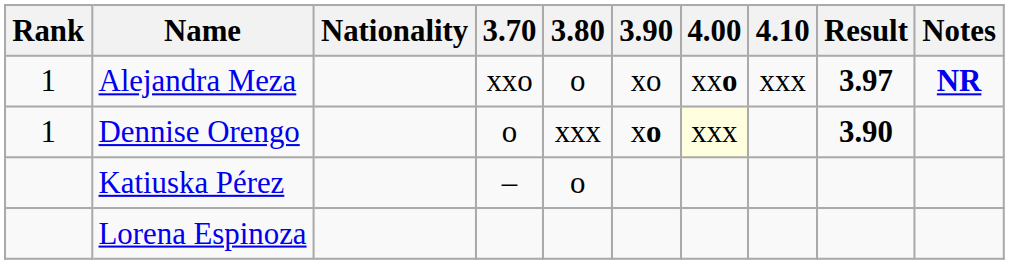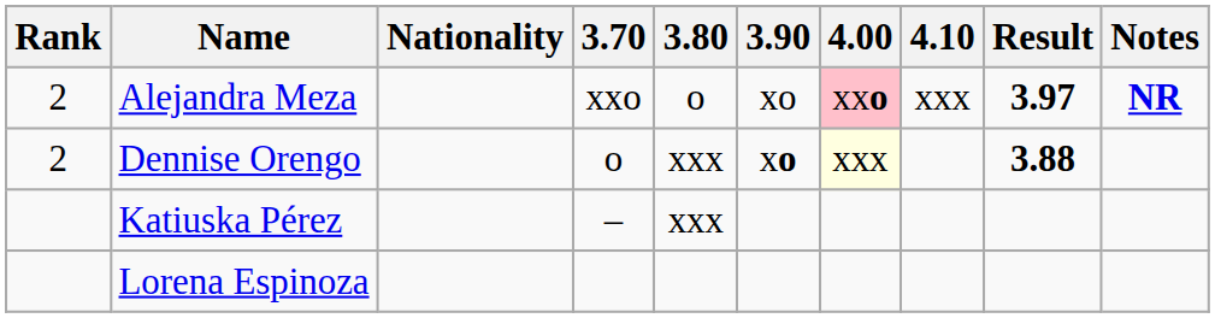Alejandra Meza | Rank: 1 -> 2
Alejandra Meza | 4.00: no background -> pink background
Dennise Orengo | Rank: 1 -> 2
Dennise Orengo | Result: 3.90 -> 3.88
Katiuska Pérez | 3.80: o -> xxx
